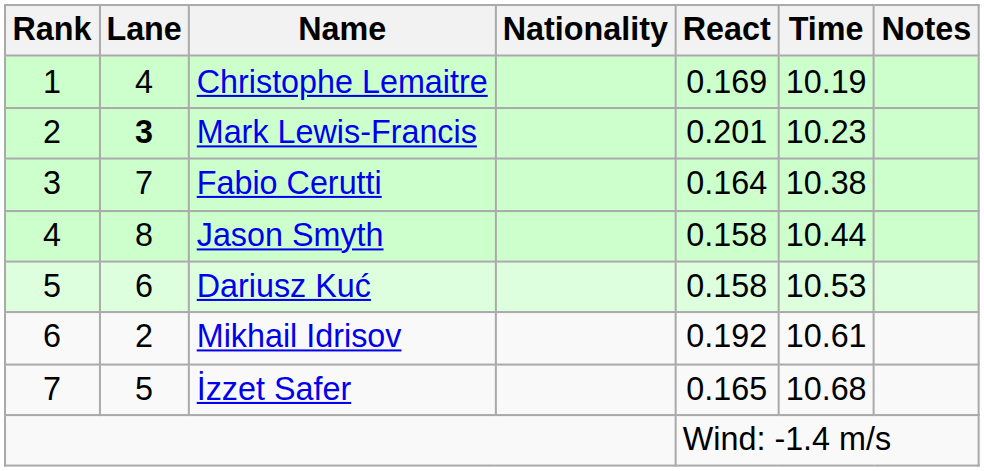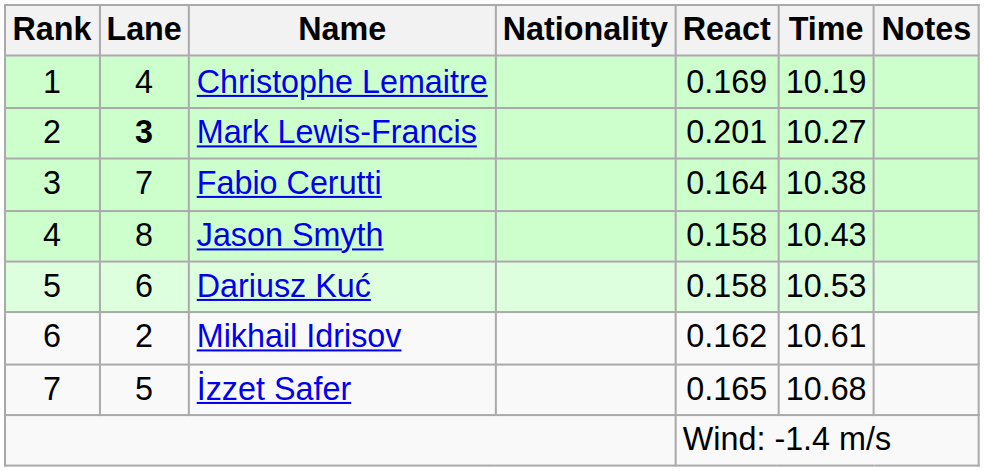Mark Lewis-Francis | Time: 10.23 -> 10.27
Jason Smyth | Time: 10.44 -> 10.43
Mikhail Idrisov | React: 0.192 -> 0.162
